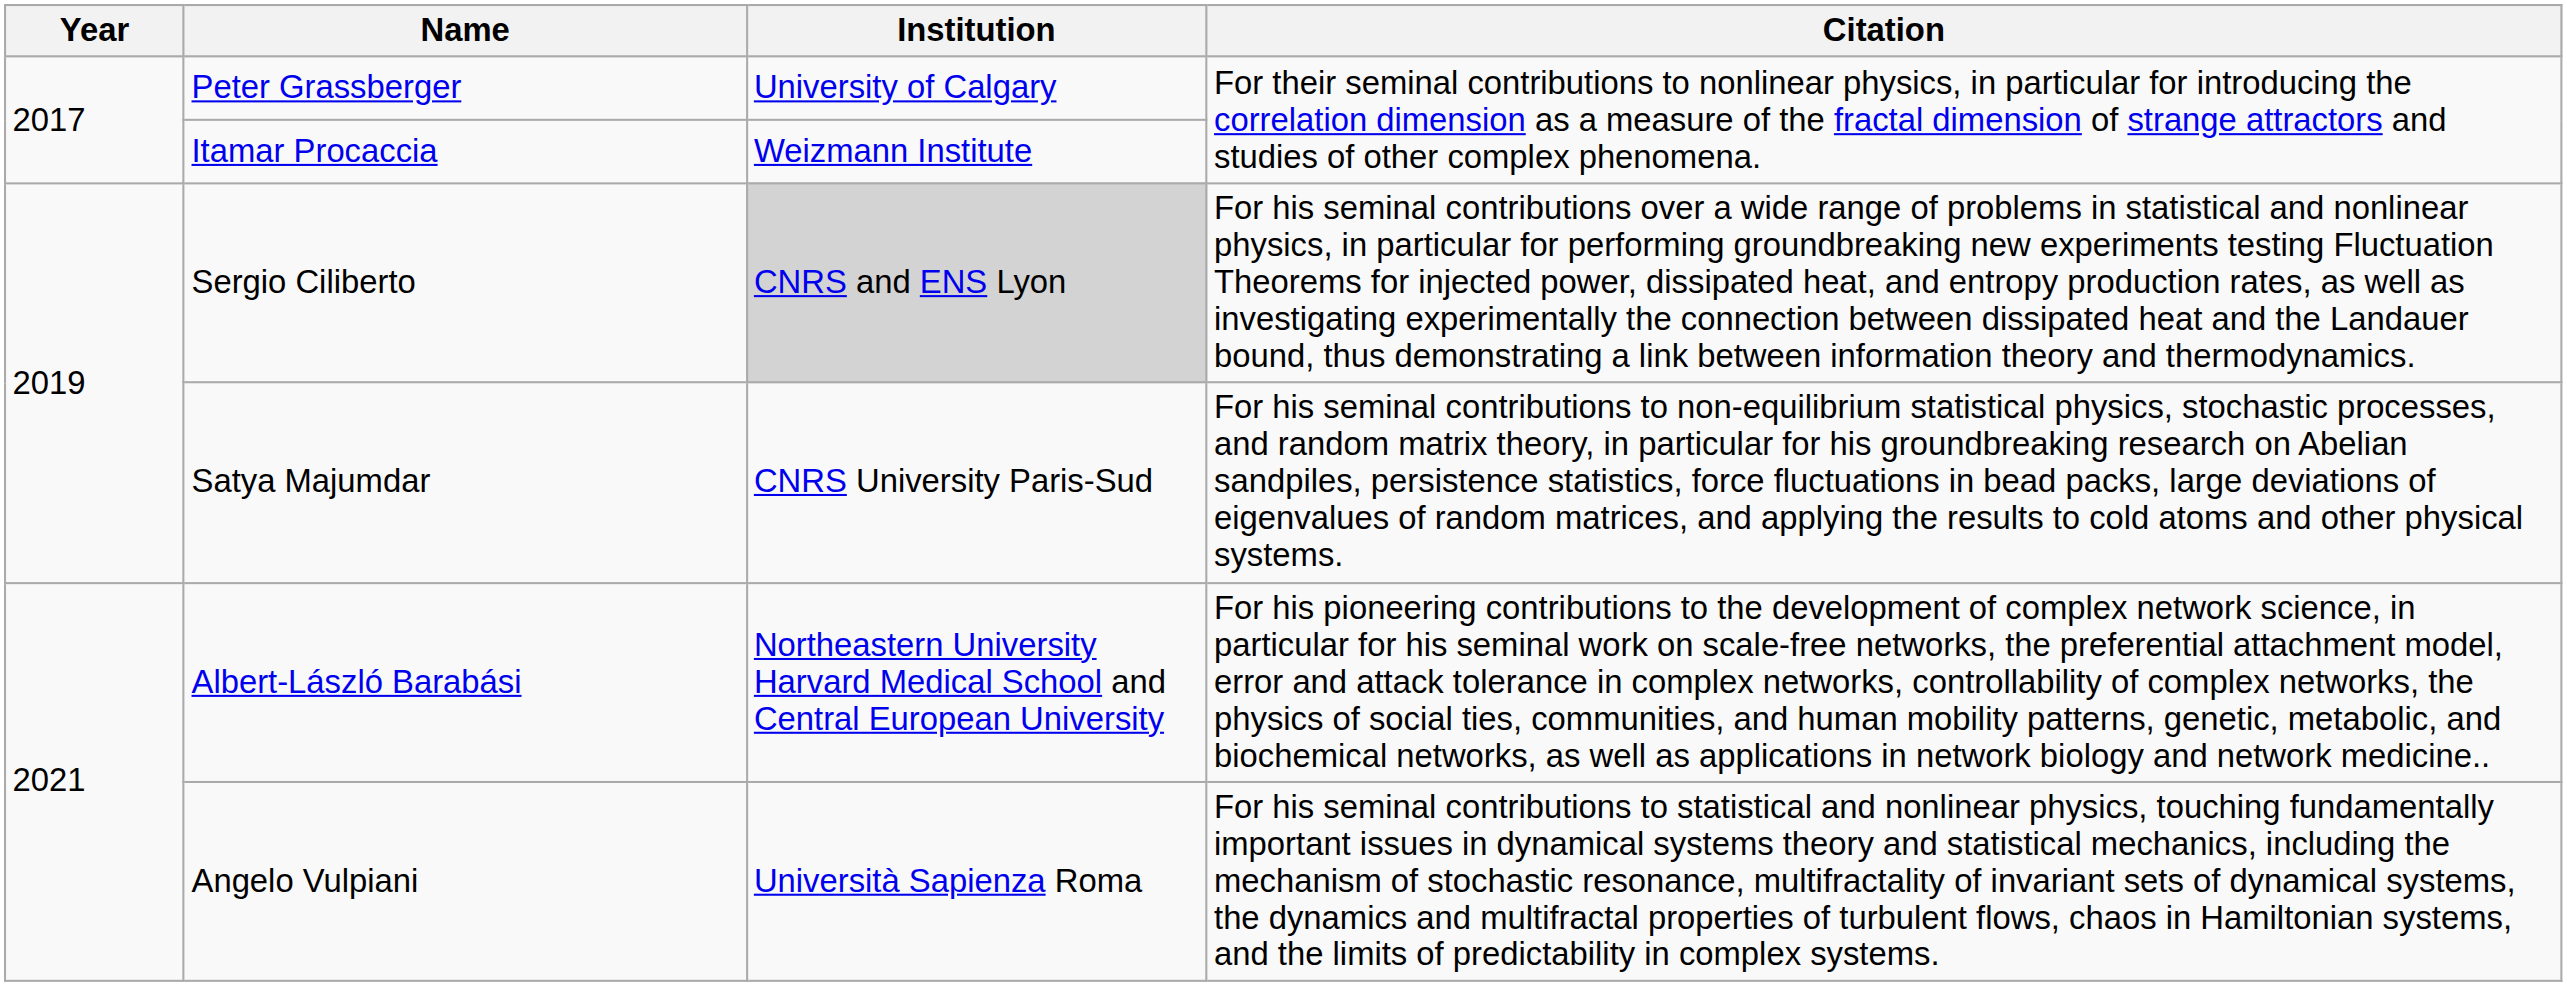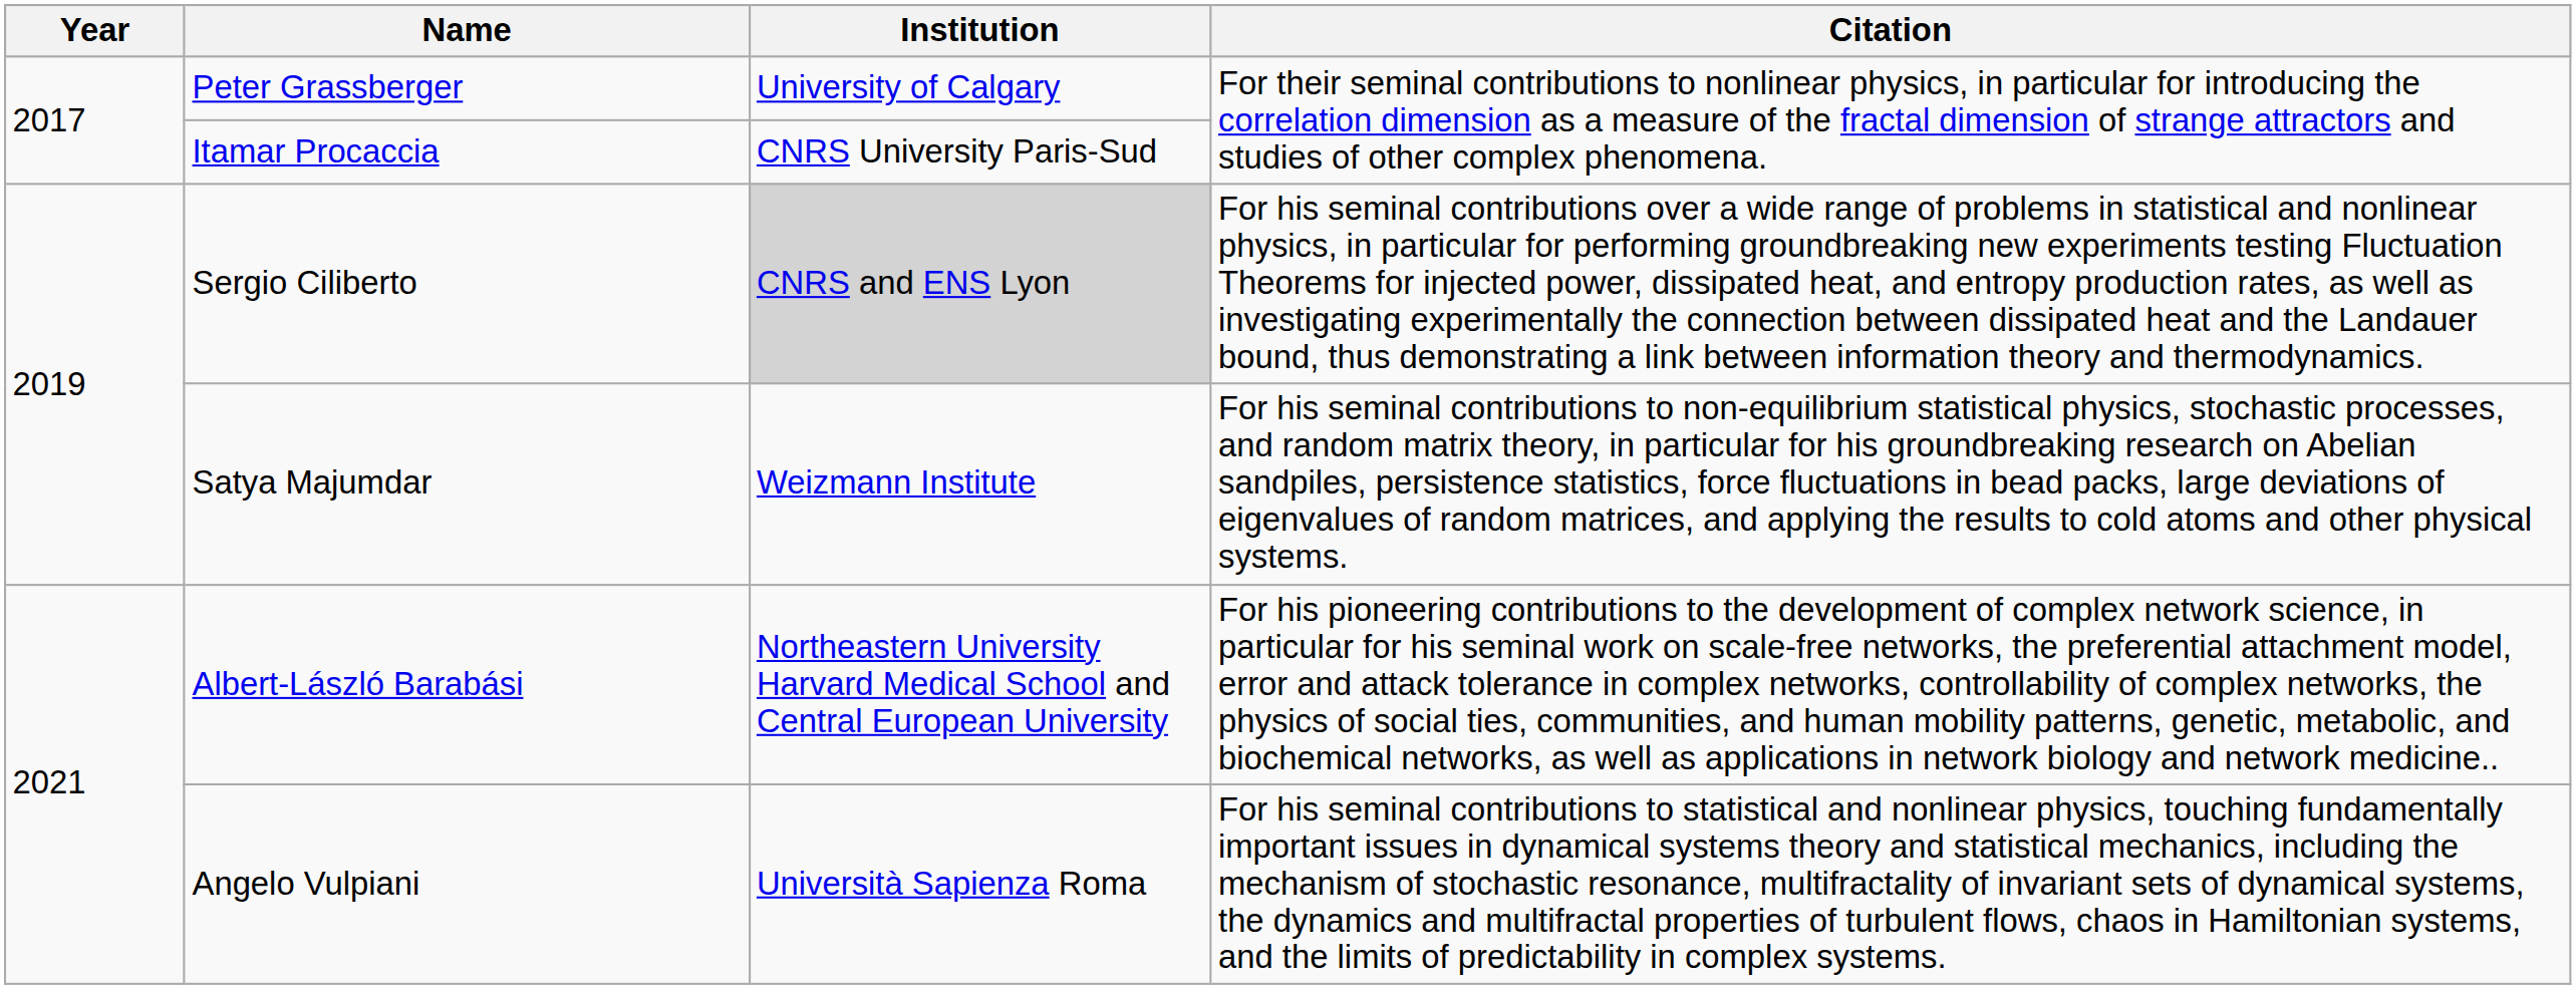Itamar Procaccia | Institution: Weizmann Institute -> CNRS University Paris-Sud
Satya Majumdar | Institution: CNRS University Paris-Sud -> Weizmann Institute
